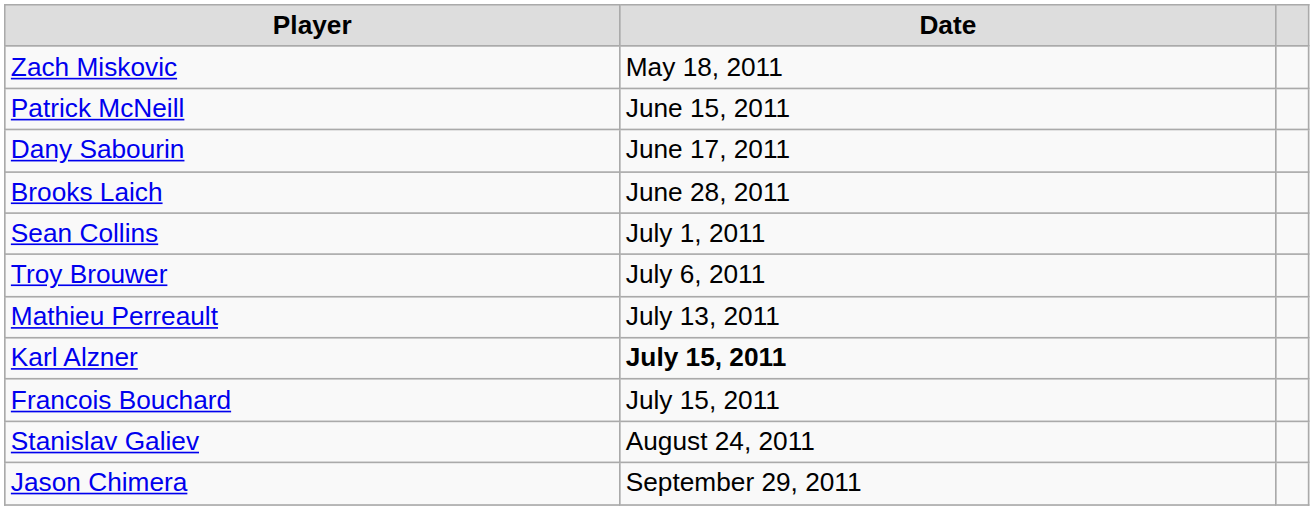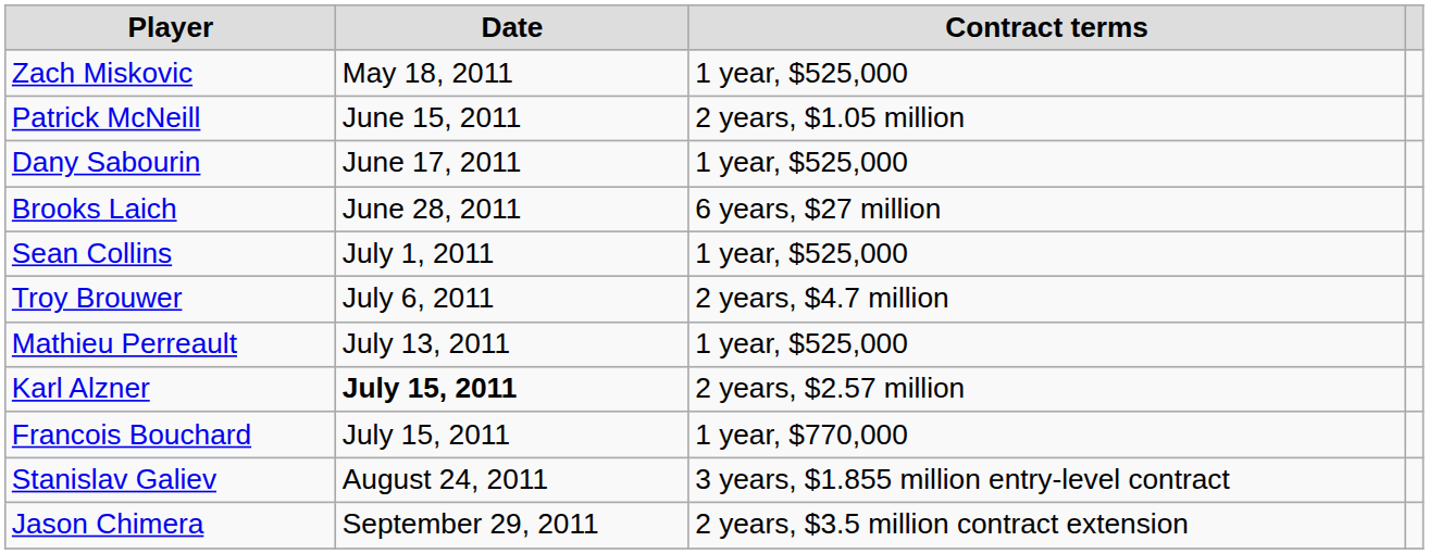+ column: Contract terms | 1 year, $525,000 | 2 years, $1.05 million | 1 year, $525,000 | 6 years, $27 million | 1 year, $525,000 | 2 years, $4.7 million | 1 year, $525,000 | 2 years, $2.57 million | 1 year, $770,000 | 3 years, $1.855 million entry-level contract | 2 years, $3.5 million contract extension
